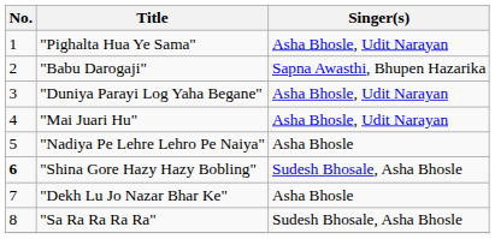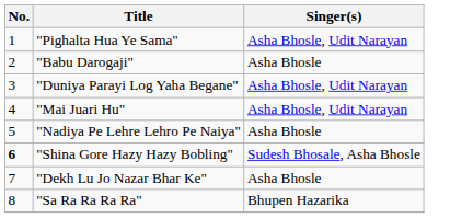"Babu Darogaji" | Singer(s): Sapna Awasthi, Bhupen Hazarika -> Asha Bhosle
"Sa Ra Ra Ra Ra" | Singer(s): Sudesh Bhosale, Asha Bhosle -> Bhupen Hazarika
